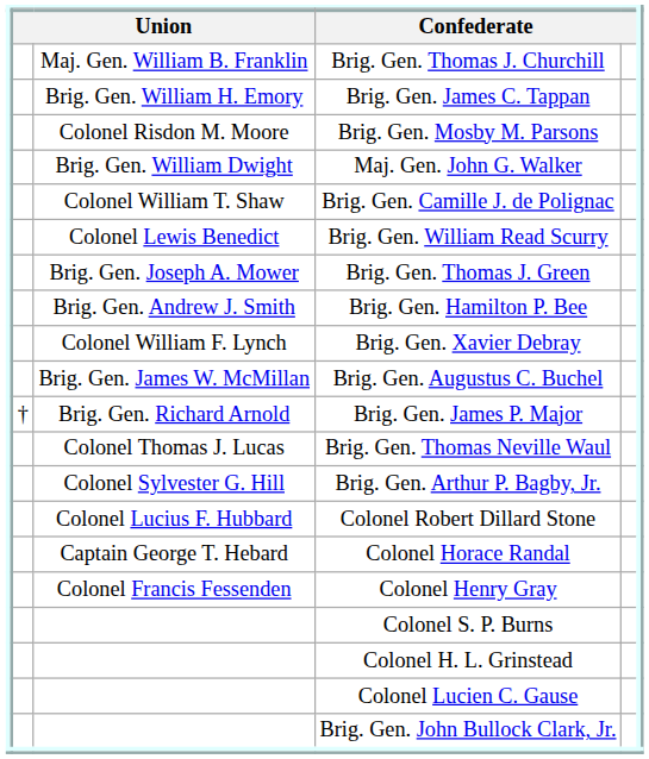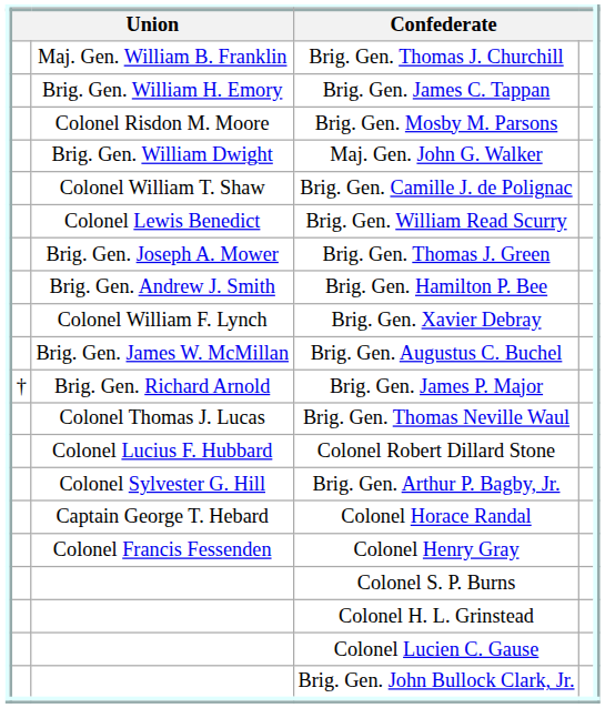rows swapped: Brig. Gen. Arthur P. Bagby, Jr. <-> Colonel Robert Dillard Stone
